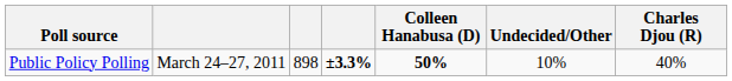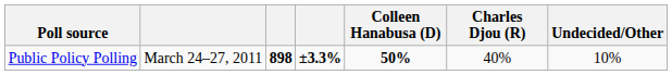columns swapped: Charles Djou (R) <-> Undecided/Other
Public Policy Polling | column 3: normal -> bold
